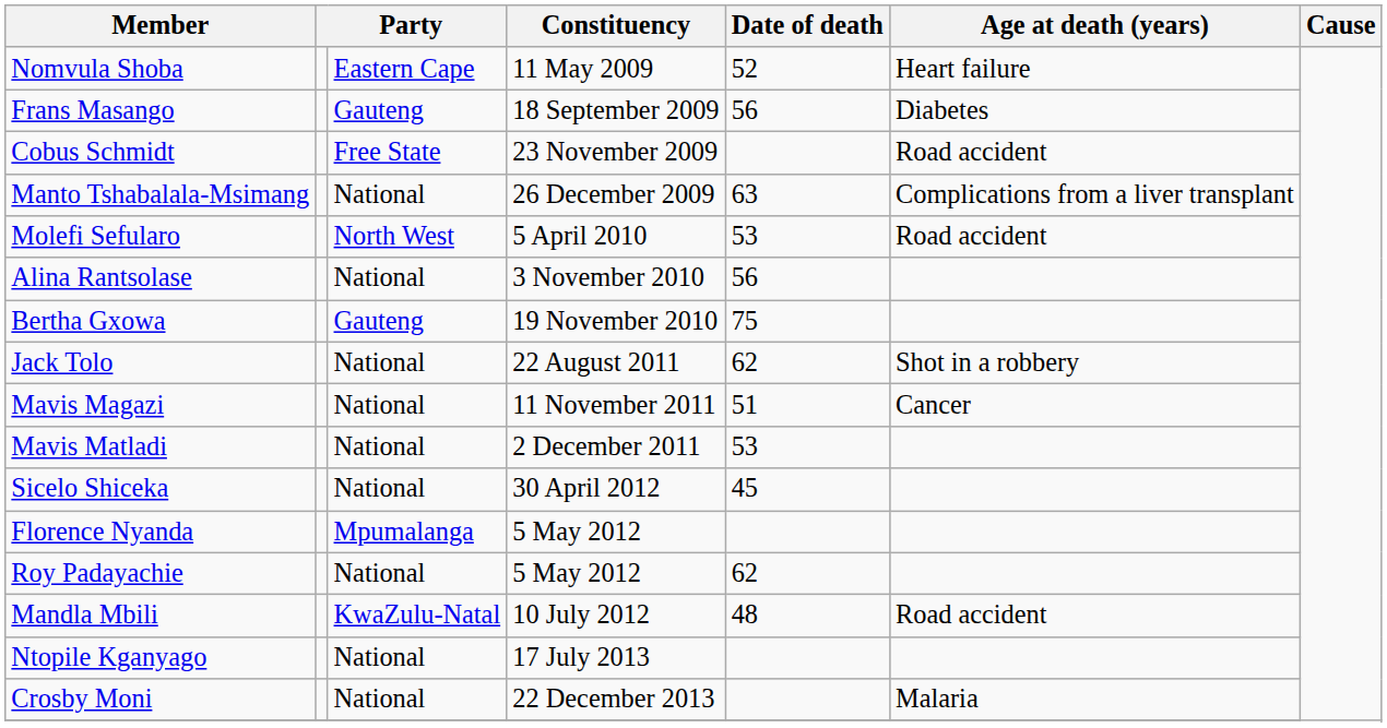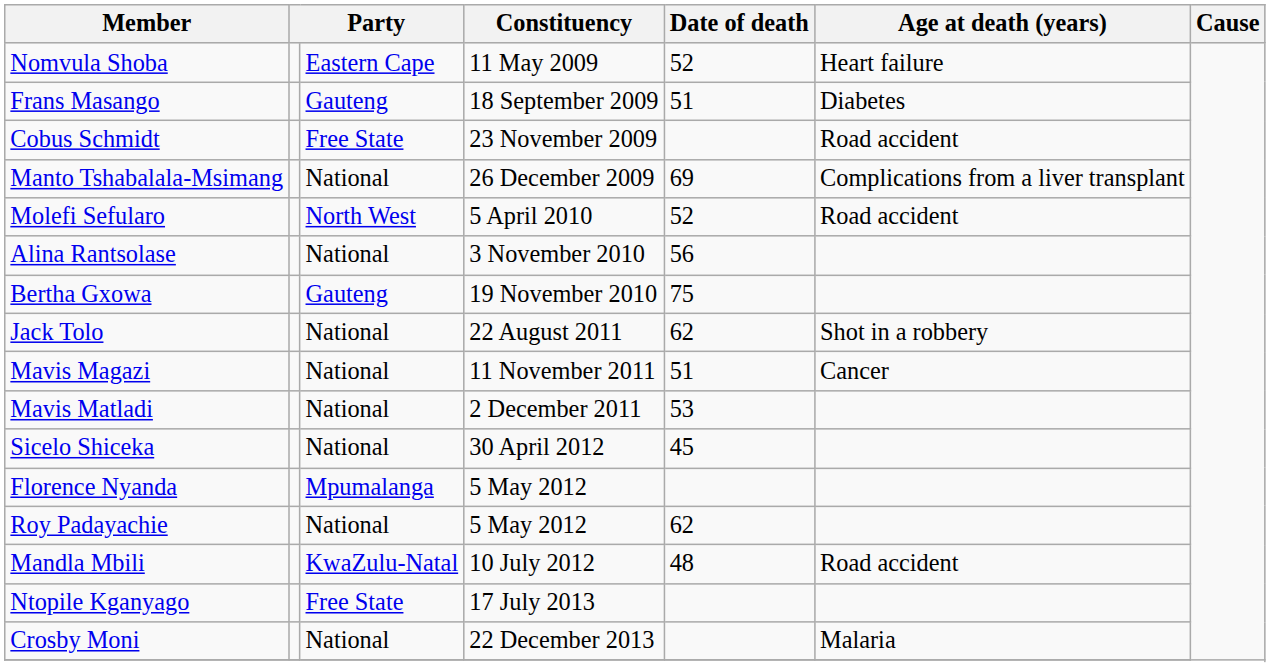Frans Masango | Date of death: 56 -> 51
Manto Tshabalala-Msimang | Date of death: 63 -> 69
Molefi Sefularo | Date of death: 53 -> 52
Ntopile Kganyago | column 3: National -> Free State
